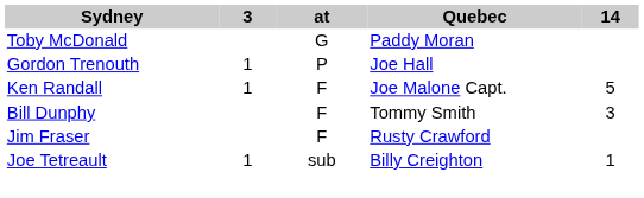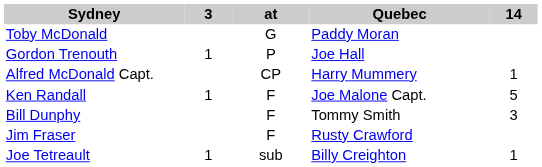+ row: Alfred McDonald Capt. | CP | Harry Mummery | 1
